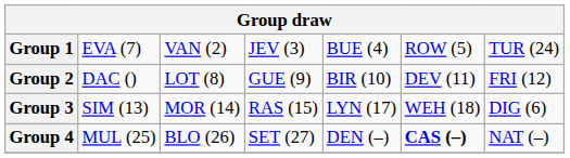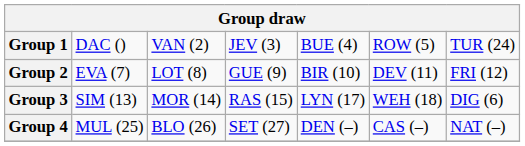Group 1 | column 2: EVA (7) -> DAC ()
Group 2 | column 2: DAC () -> EVA (7)
Group 4 | column 6: bold -> normal
